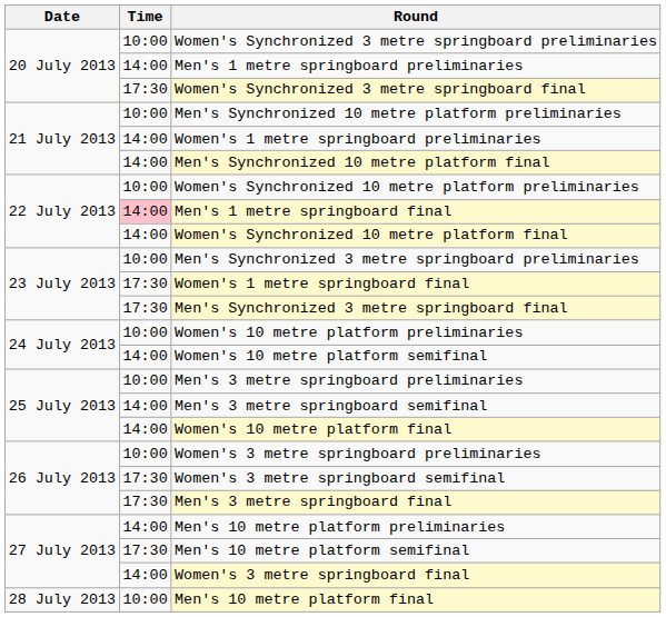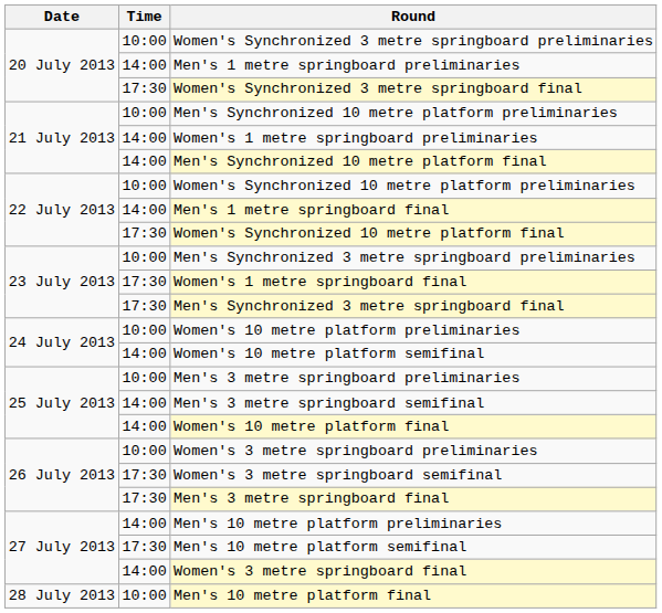Men's 1 metre springboard final | Time: pink background -> no background
Women's Synchronized 10 metre platform final | Time: 14:00 -> 17:30
